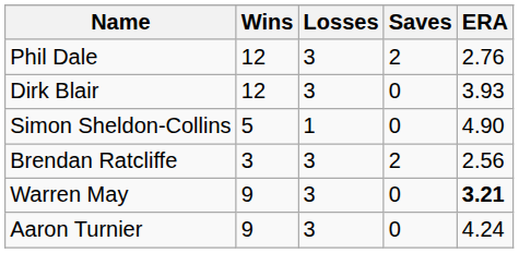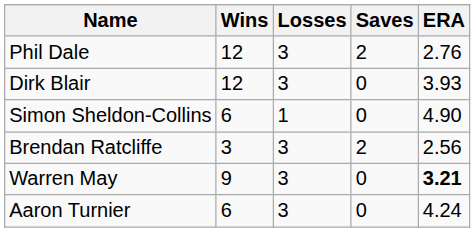Simon Sheldon-Collins | Wins: 5 -> 6
Aaron Turnier | Wins: 9 -> 6
